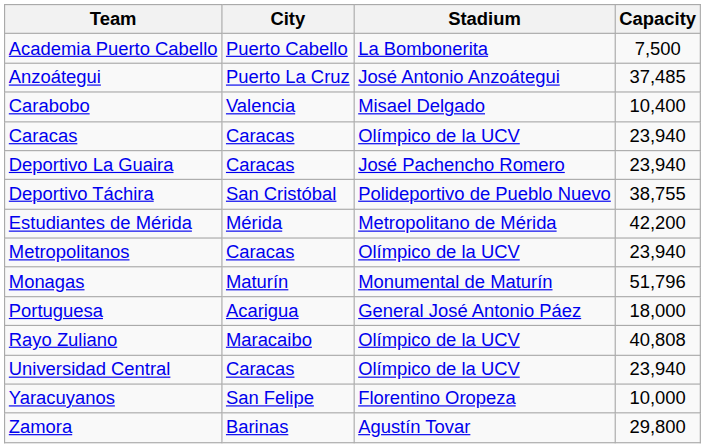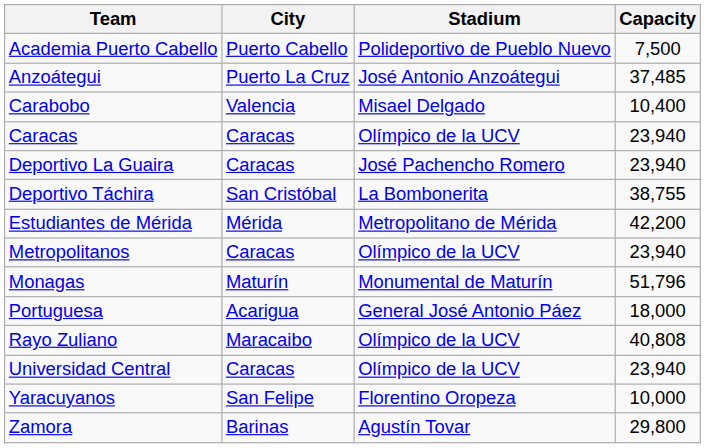Academia Puerto Cabello | Stadium: La Bombonerita -> Polideportivo de Pueblo Nuevo
Deportivo Táchira | Stadium: Polideportivo de Pueblo Nuevo -> La Bombonerita
